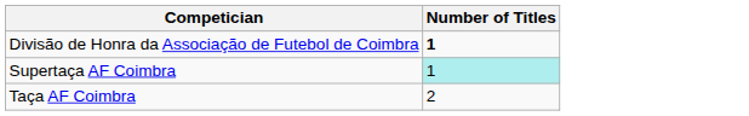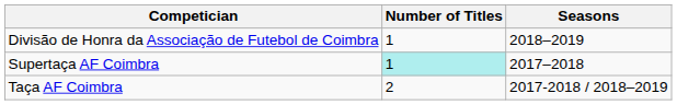+ column: Seasons | 2018–2019 | 2017–2018 | 2017-2018 / 2018–2019
Divisão de Honra da Associação de Futebol de Coimbra | Number of Titles: bold -> normal
